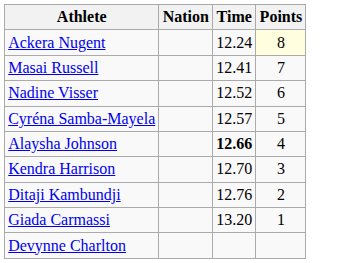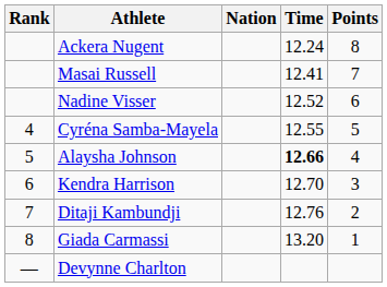+ column: Rank | 4 | 5 | 6 | 7 | 8 | —
Ackera Nugent | Points: lightyellow background -> no background
Cyréna Samba-Mayela | Time: 12.57 -> 12.55
